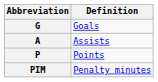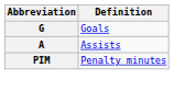- row: P | Points
